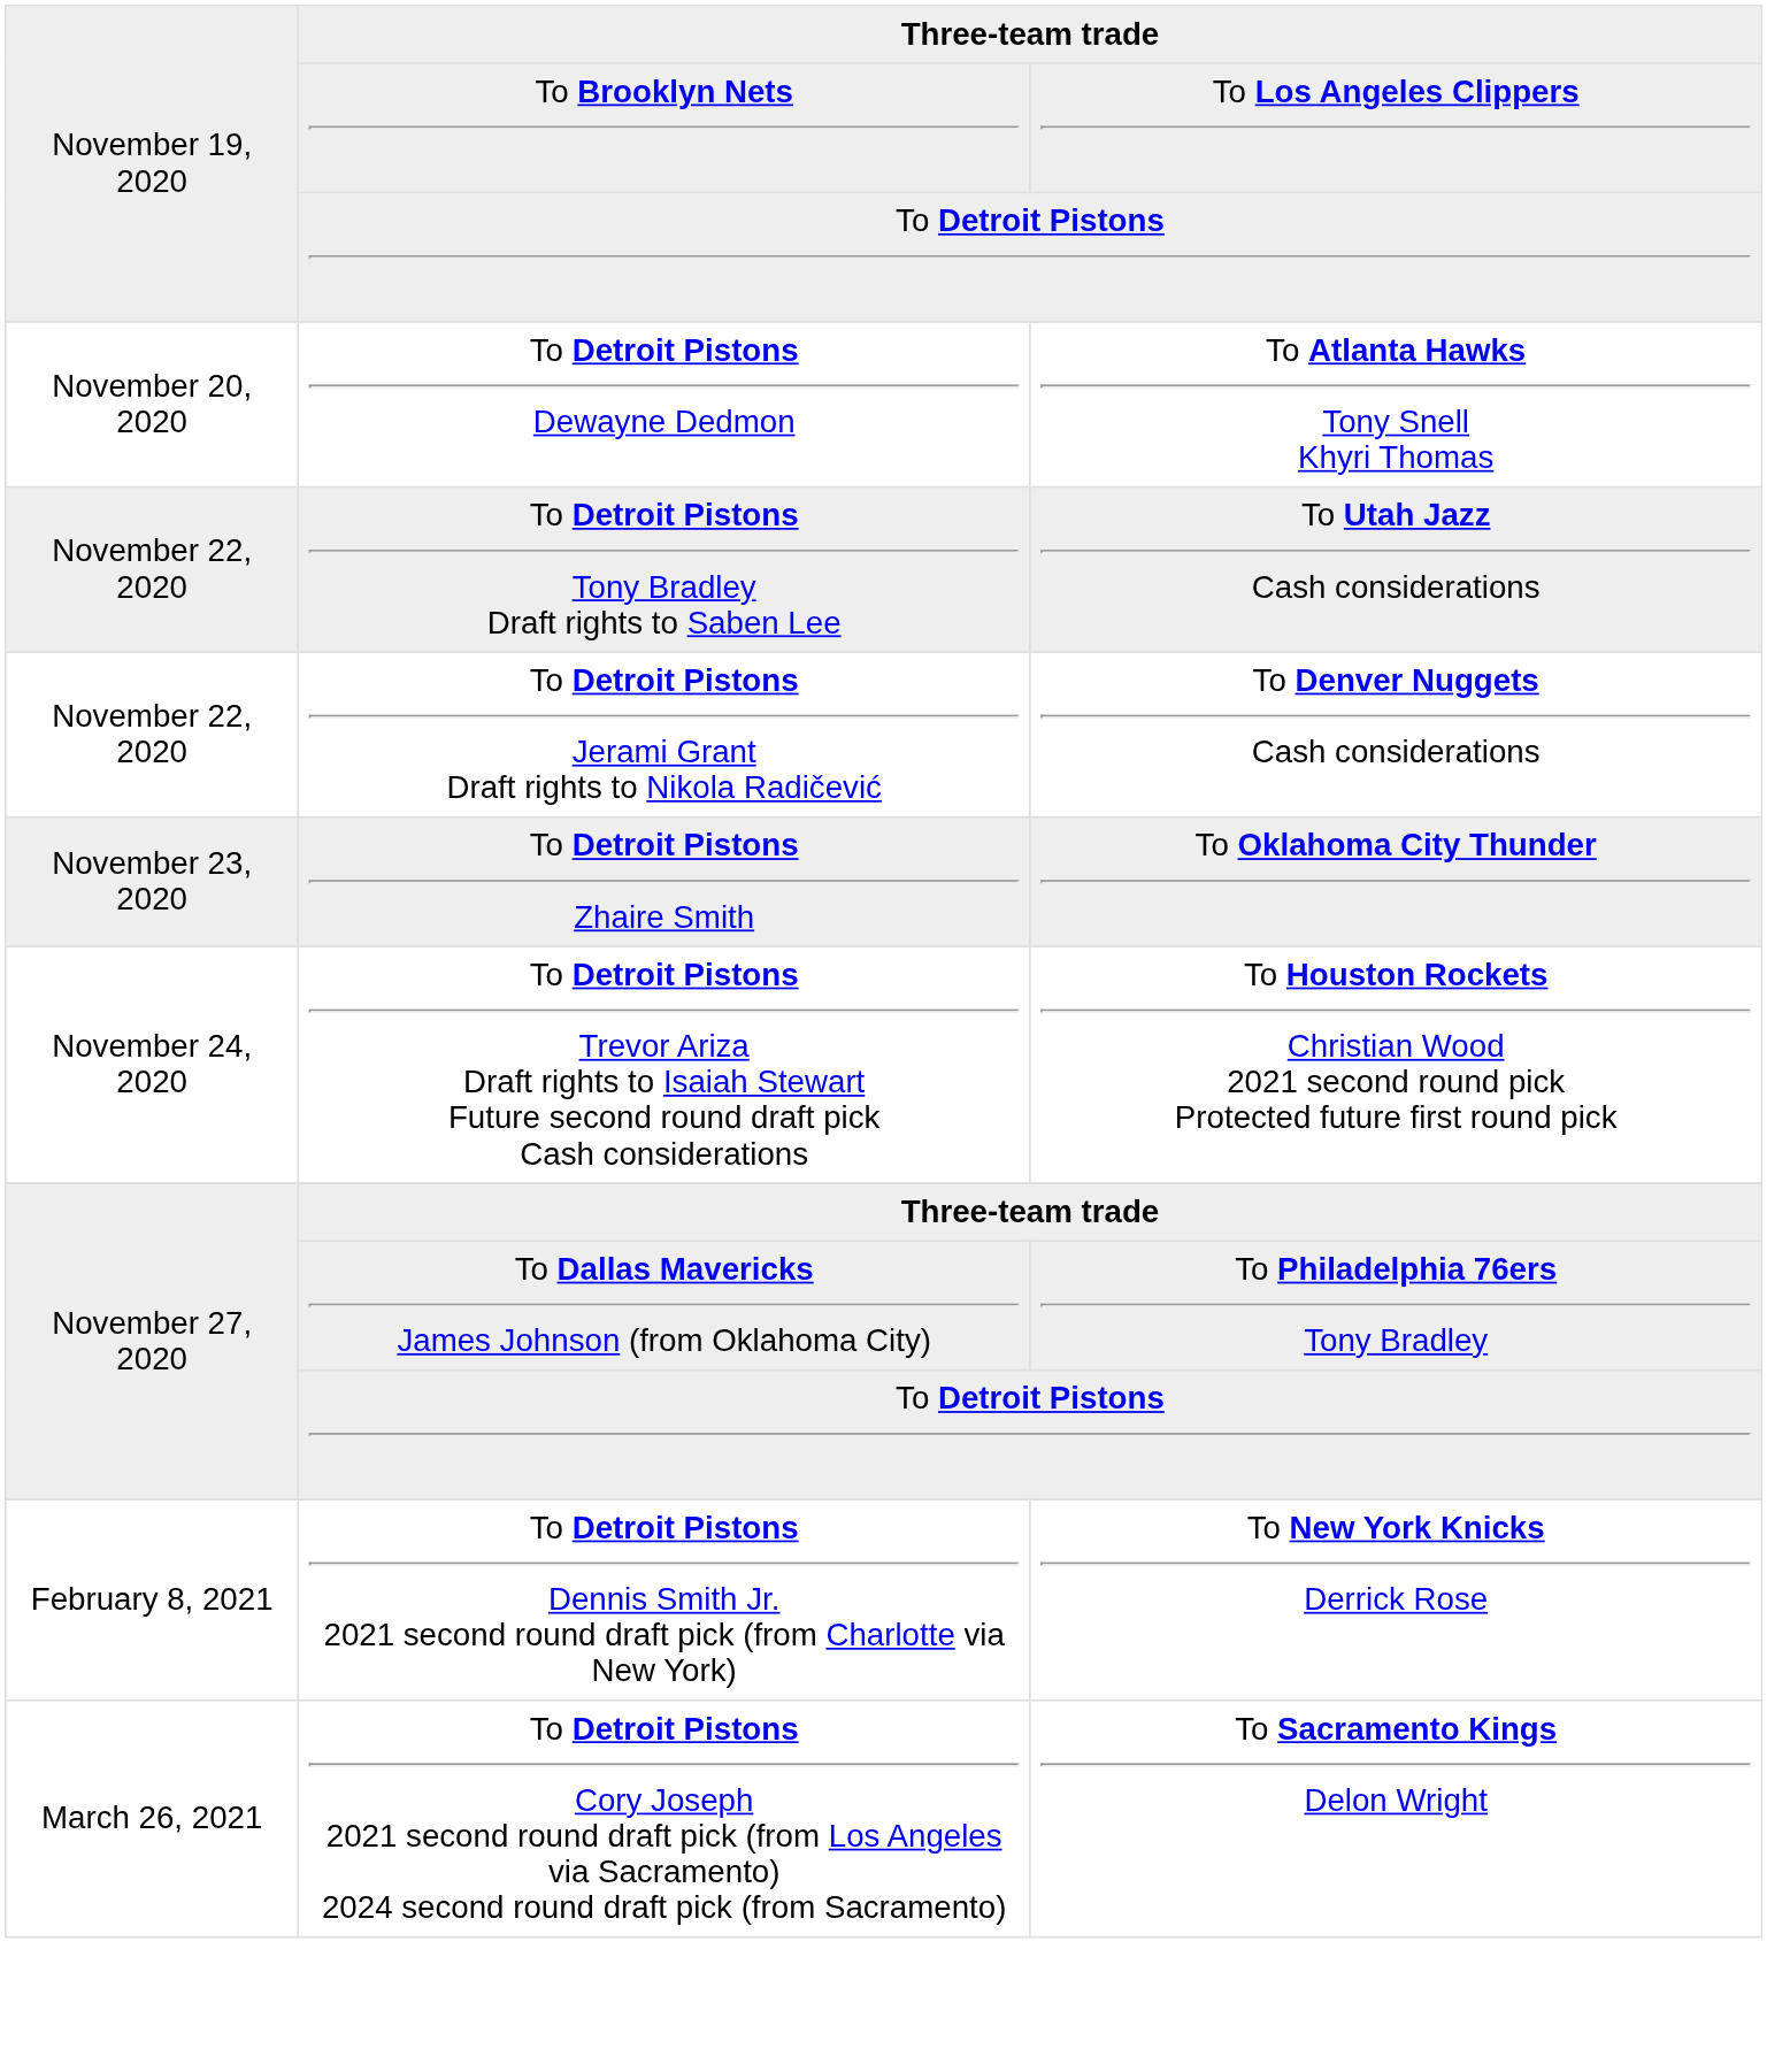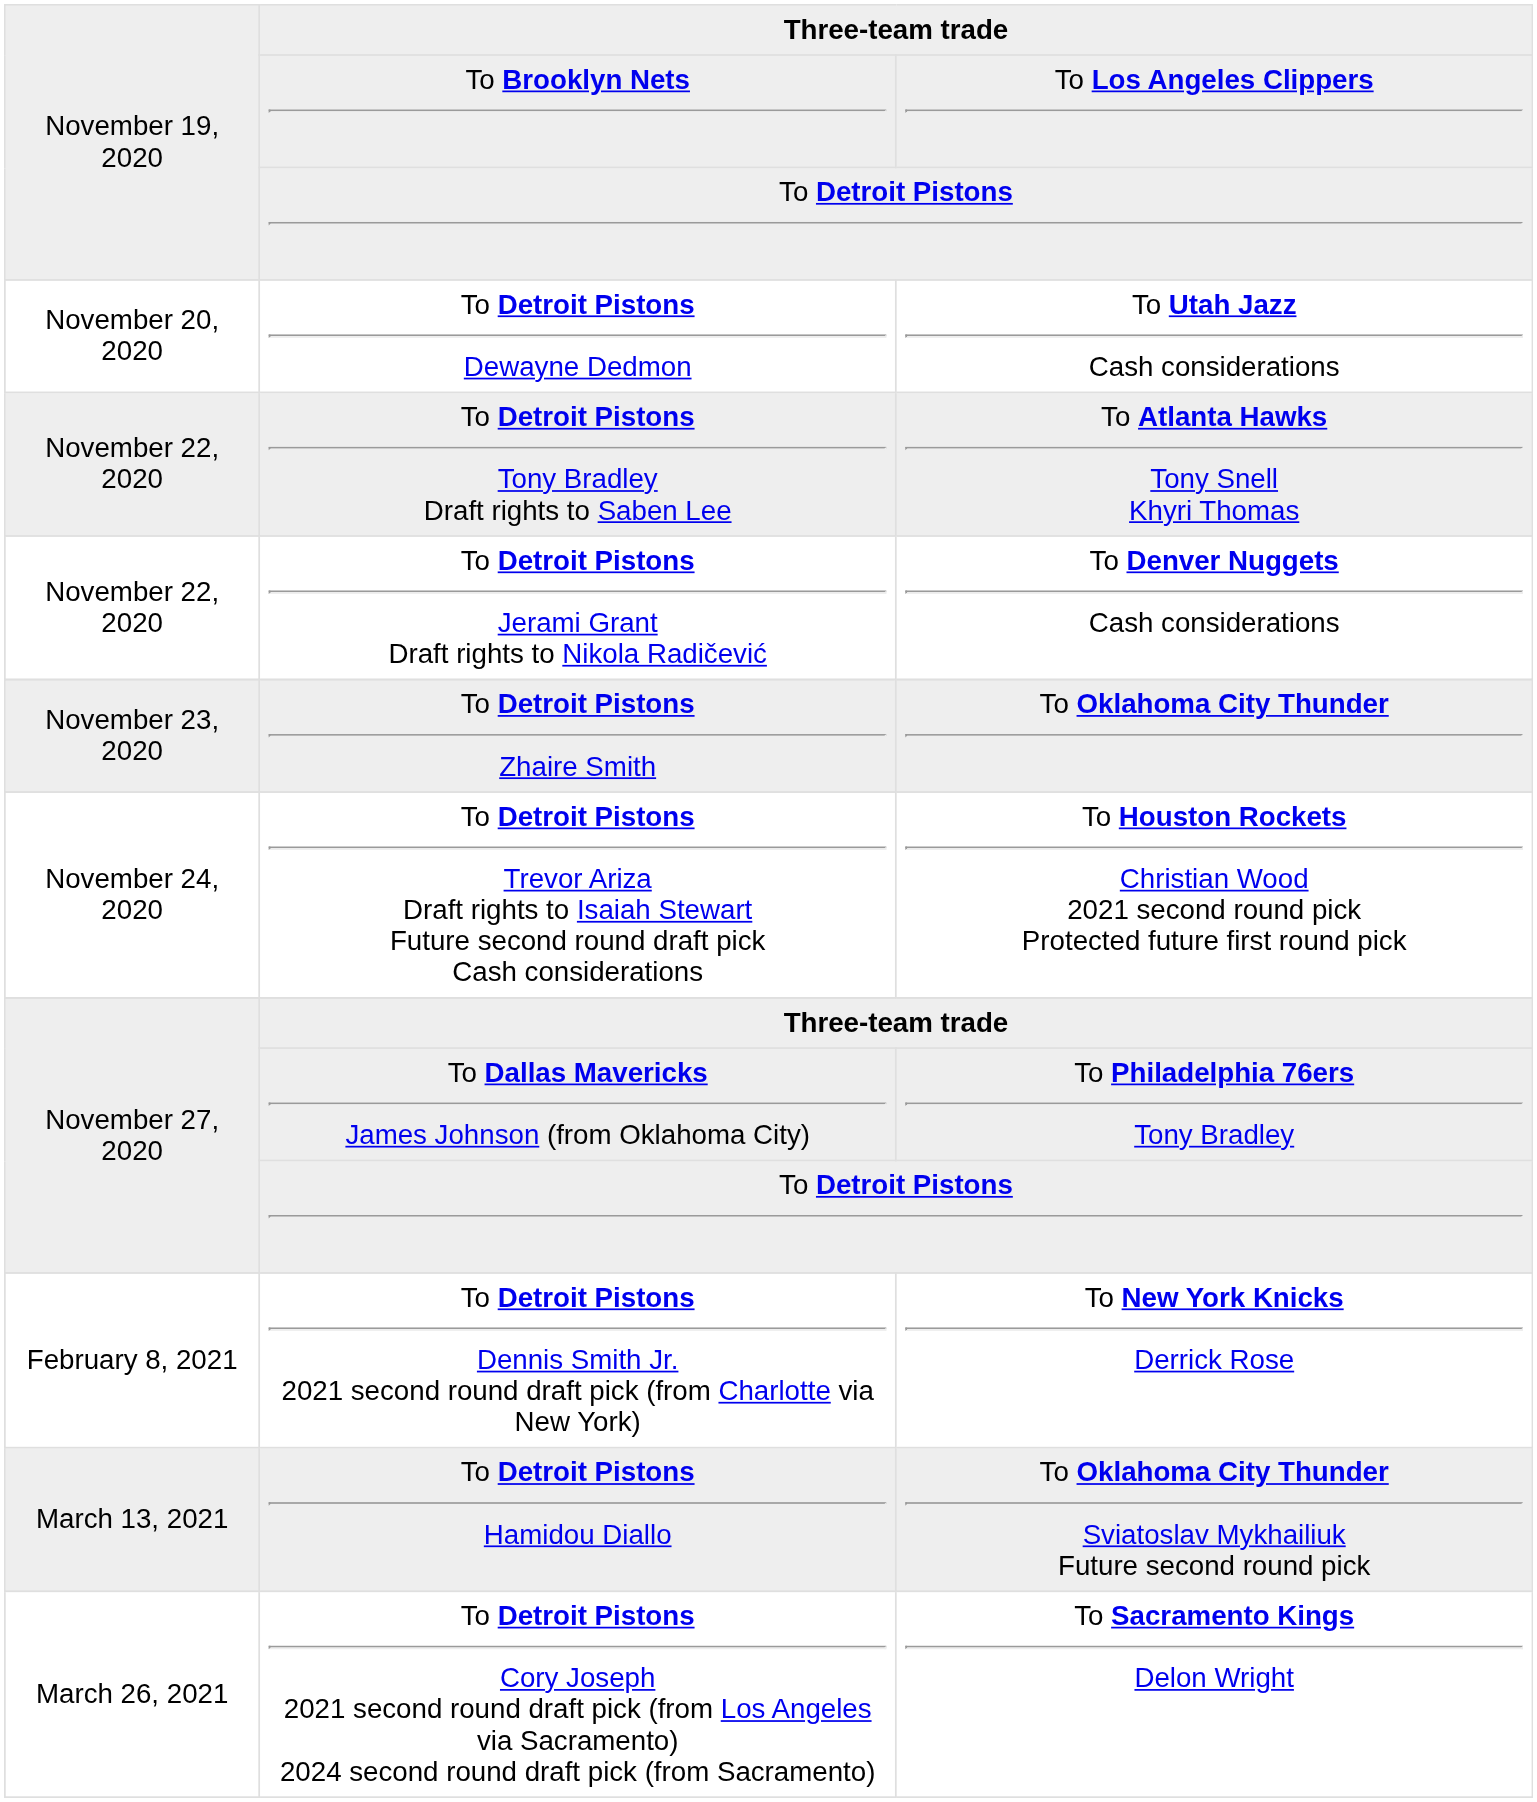To Detroit Pistons Dewayne Dedmon | column 3: To Atlanta Hawks Tony Snell Khyri Thomas -> To Utah Jazz Cash considerations
To Detroit Pistons Tony Bradley Draft rights to Saben Lee | column 3: To Utah Jazz Cash considerations -> To Atlanta Hawks Tony Snell Khyri Thomas
+ row: March 13, 2021 | To Detroit Pistons Hamidou Diallo | To Oklahoma City Thunder Sviatoslav Mykhailiuk Future second round pick
